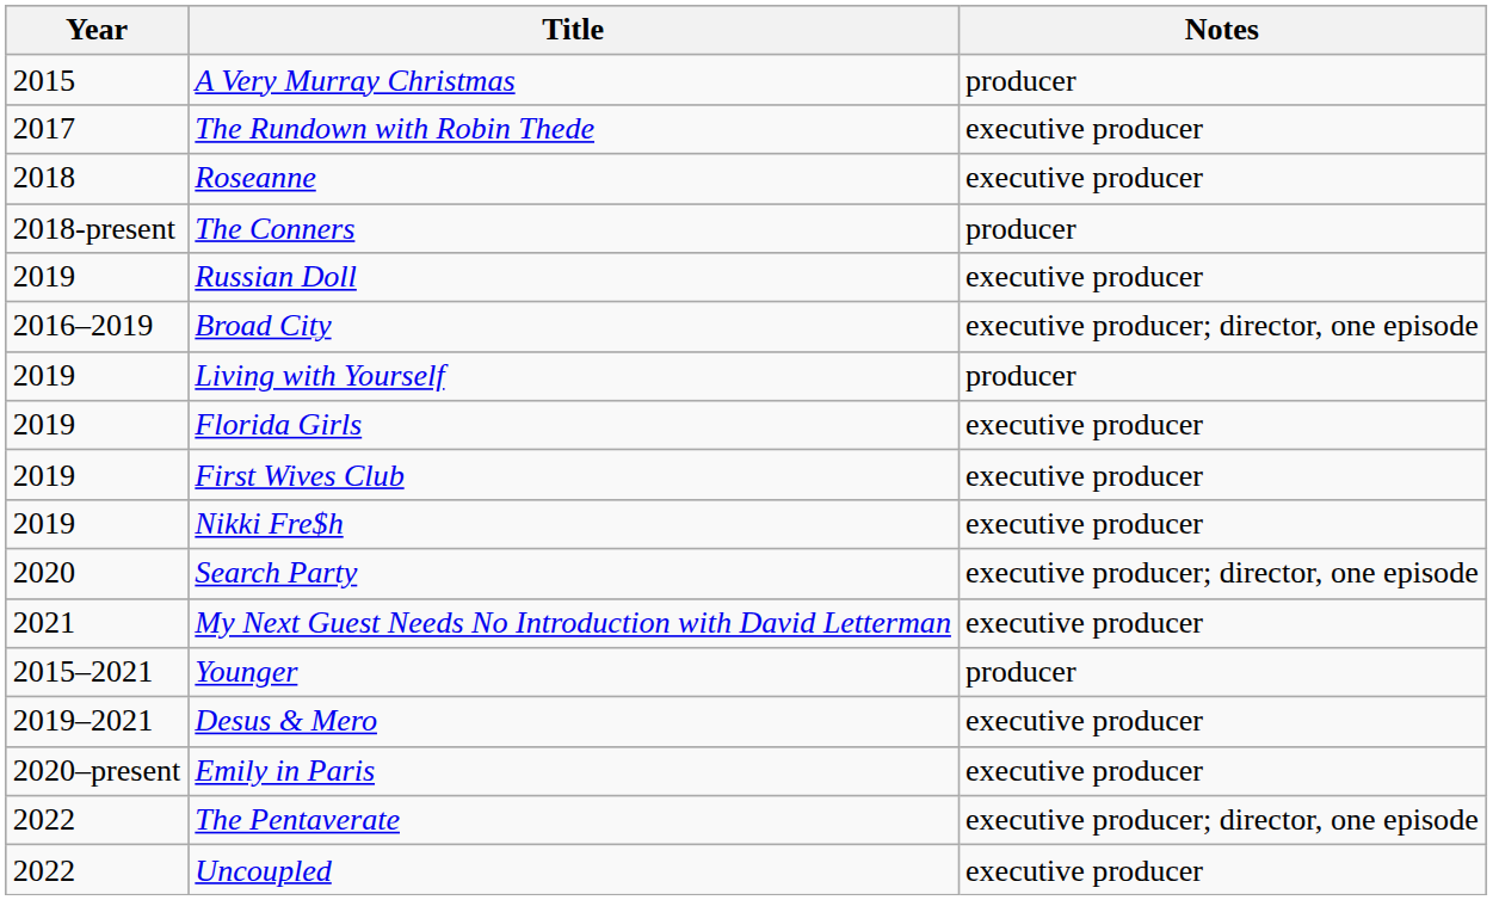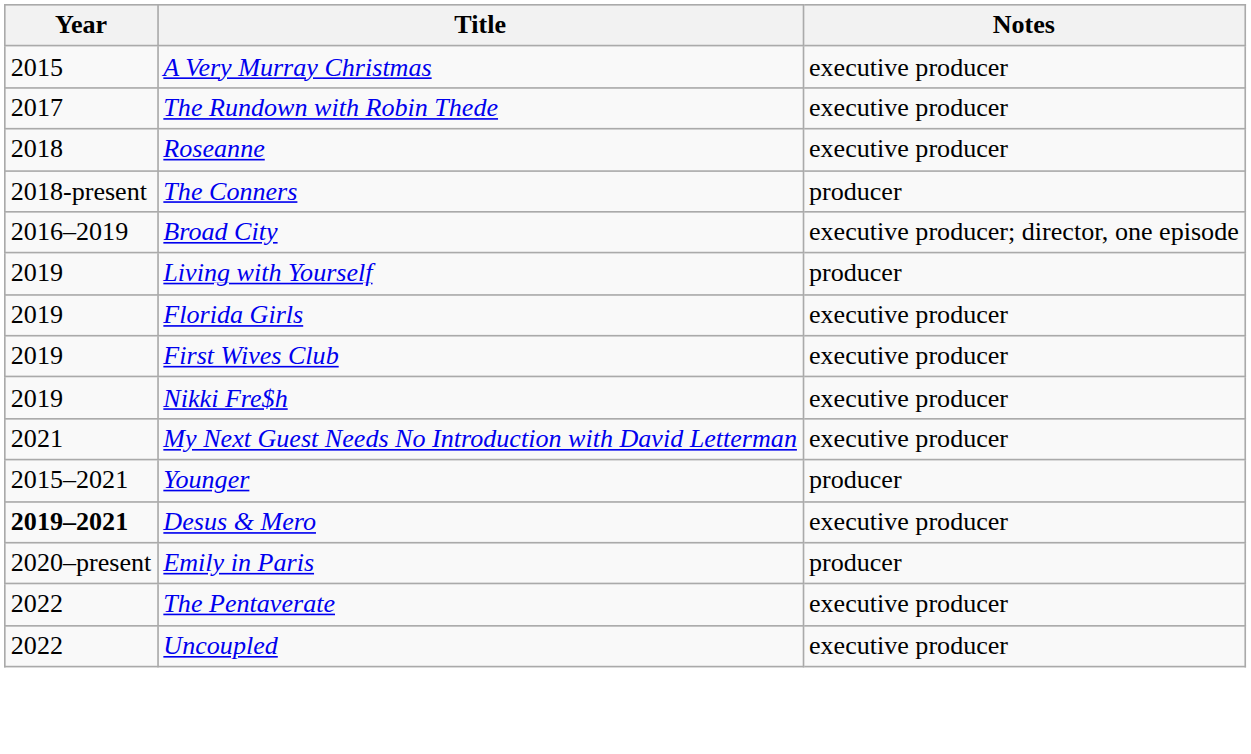A Very Murray Christmas | Notes: producer -> executive producer
- row: 2019 | Russian Doll | executive producer
- row: 2020 | Search Party | executive producer; director, one episode
Desus & Mero | Year: normal -> bold
Emily in Paris | Notes: executive producer -> producer
The Pentaverate | Notes: executive producer; director, one episode -> executive producer
